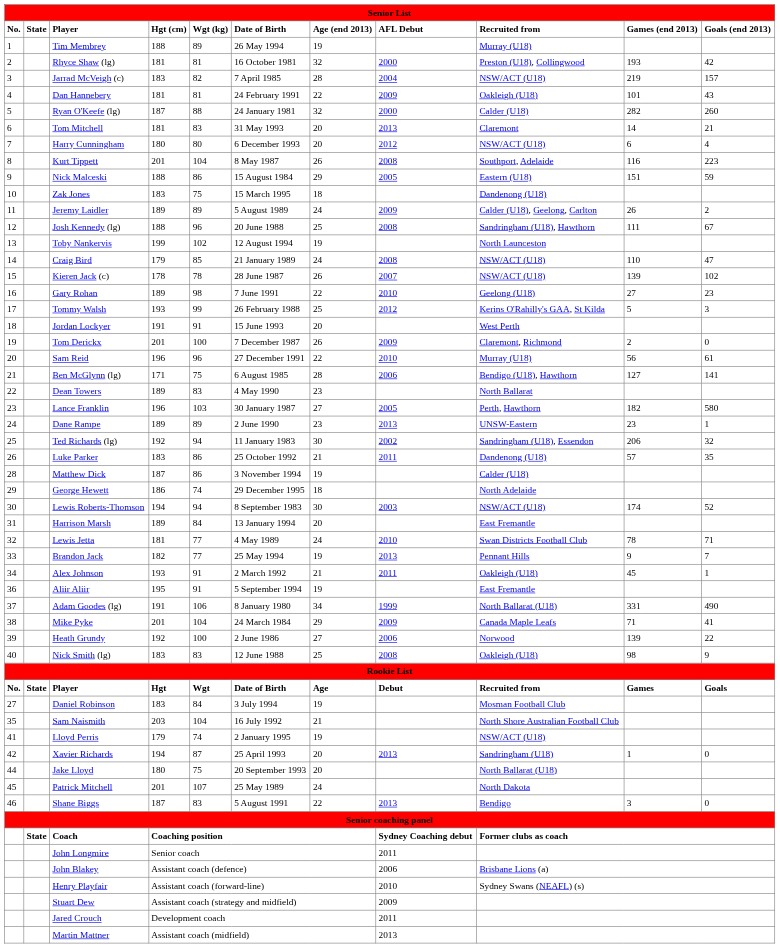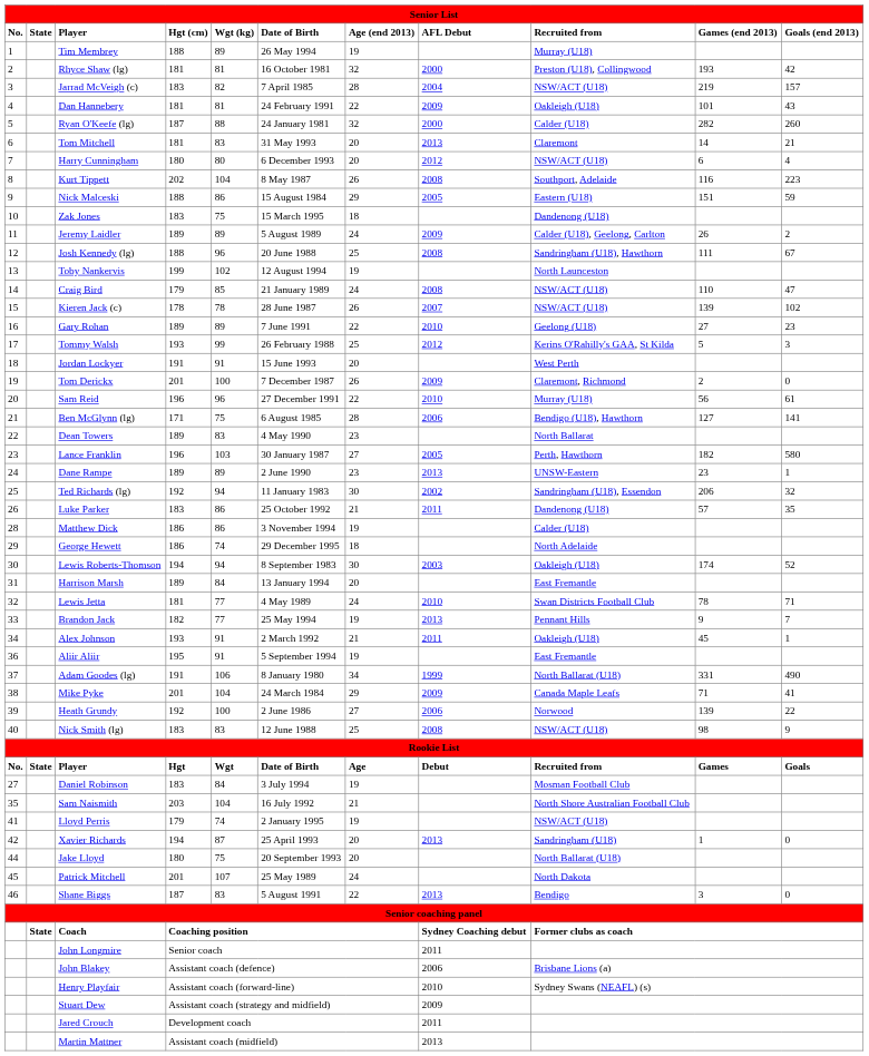Kurt Tippett | Hgt (cm): 201 -> 202
Gary Rohan | Wgt (kg): 98 -> 89
Matthew Dick | Hgt (cm): 187 -> 186
Lewis Roberts-Thomson | Recruited from: NSW/ACT (U18) -> Oakleigh (U18)
Nick Smith (lg) | Recruited from: Oakleigh (U18) -> NSW/ACT (U18)
